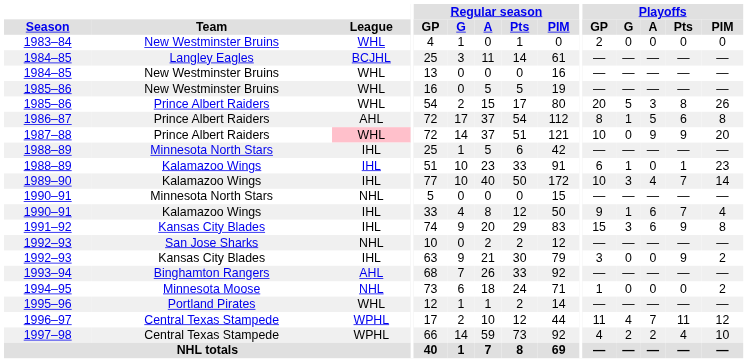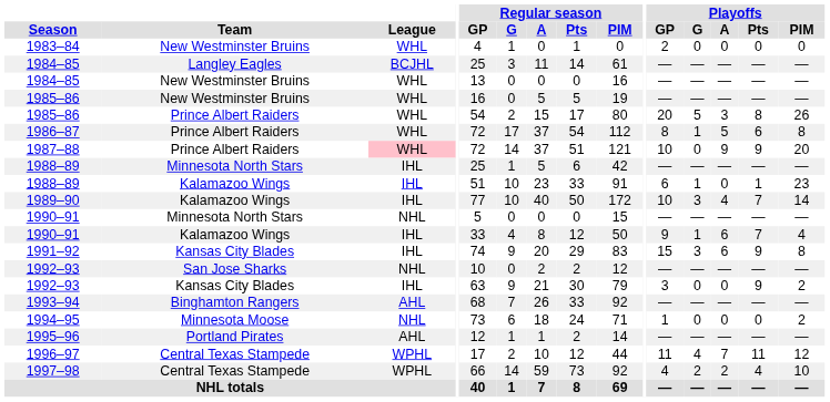1986–87 | League: AHL -> WHL
1995–96 | League: WHL -> AHL
